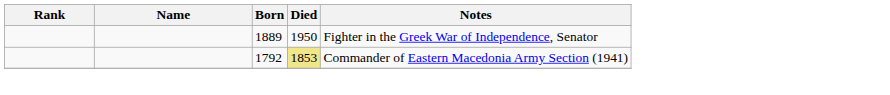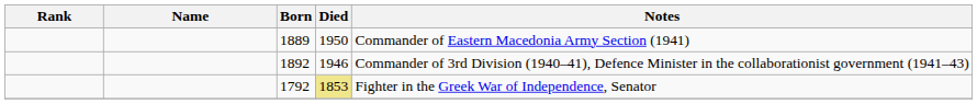1889 | Notes: Fighter in the Greek War of Independence, Senator -> Commander of Eastern Macedonia Army Section (1941)
+ row: 1892 | 1946 | Commander of 3rd Division (1940–41), Defence Minister in the collaborationist government (1941–43)
1792 | Notes: Commander of Eastern Macedonia Army Section (1941) -> Fighter in the Greek War of Independence, Senator
